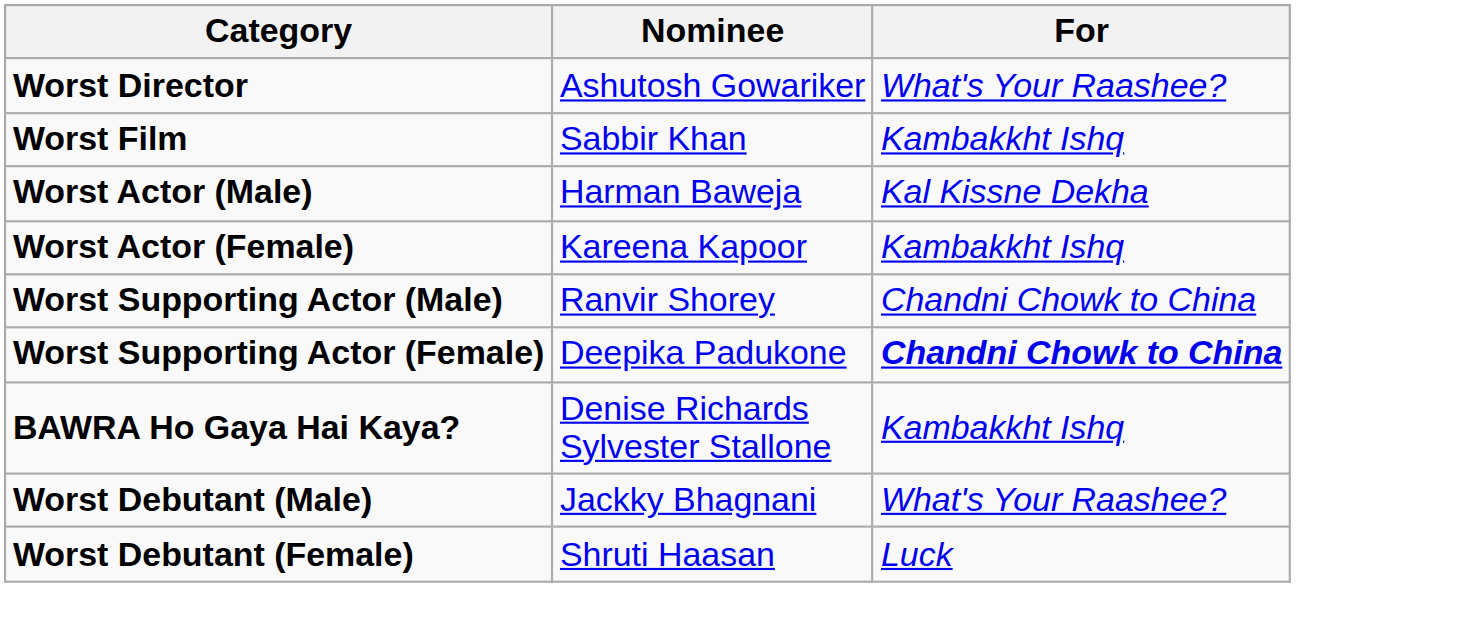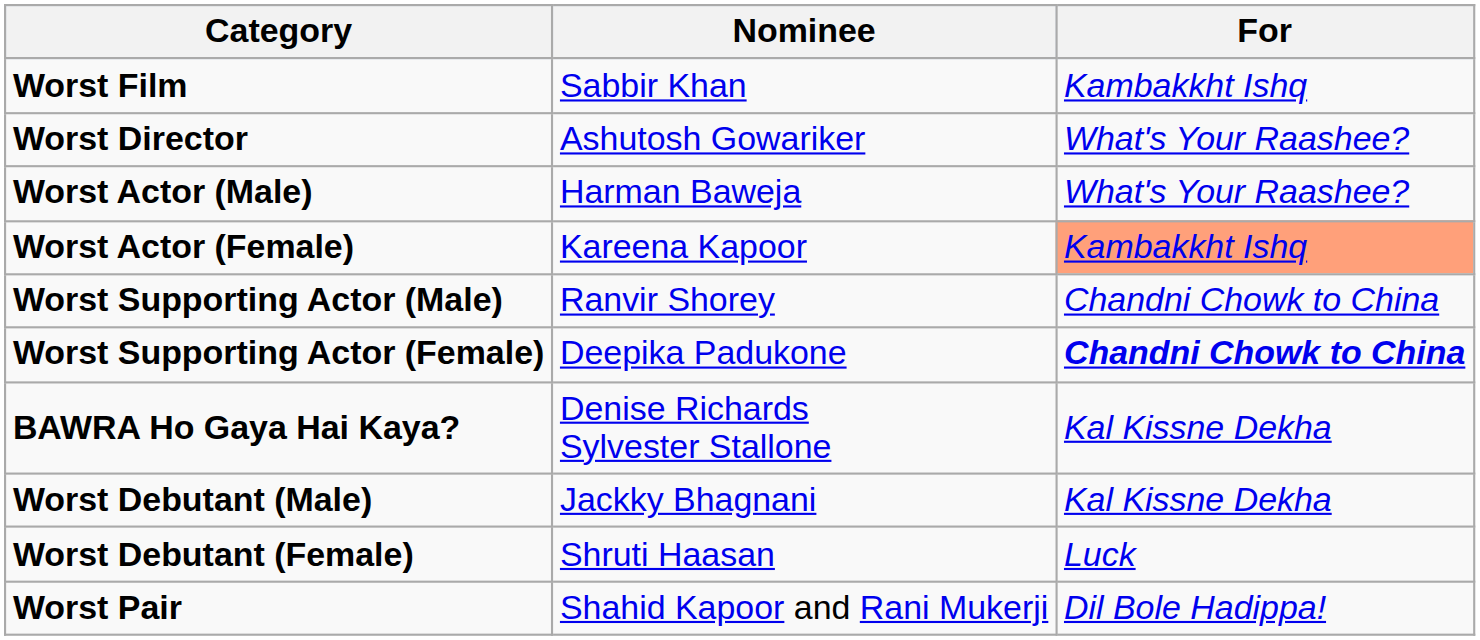rows swapped: Worst Film <-> Worst Director
Worst Actor (Male) | For: Kal Kissne Dekha -> What's Your Raashee?
Worst Actor (Female) | For: no background -> lightsalmon background
BAWRA Ho Gaya Hai Kaya? | For: Kambakkht Ishq -> Kal Kissne Dekha
Worst Debutant (Male) | For: What's Your Raashee? -> Kal Kissne Dekha
+ row: Worst Pair | Shahid Kapoor and Rani Mukerji | Dil Bole Hadippa!
